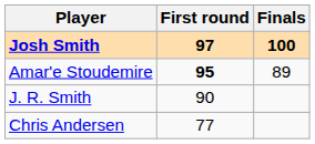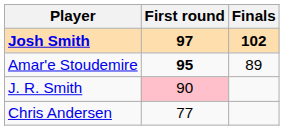Josh Smith | Finals: 100 -> 102
J. R. Smith | First round: no background -> pink background
